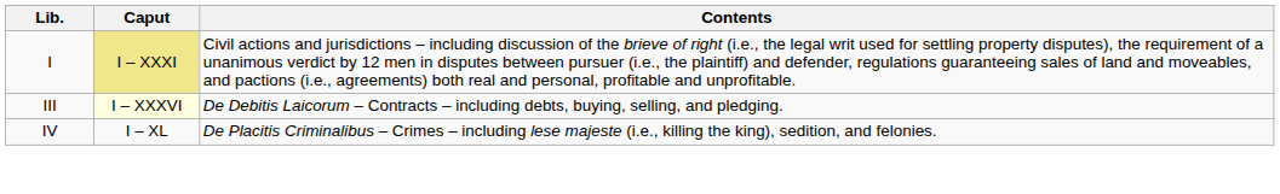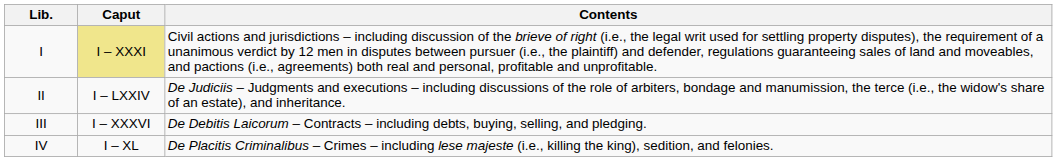+ row: II | I – LXXIV | De Judiciis – Judgments and executions – including discussions of the role of arbiters, bondage and manumission, the terce (i.e., the widow's share of an estate), and inheritance.
III | Caput: lightyellow background -> no background
